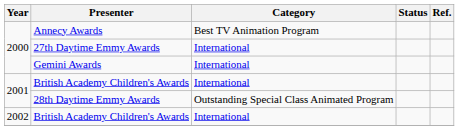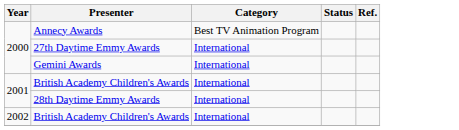28th Daytime Emmy Awards | Category: Outstanding Special Class Animated Program -> International
